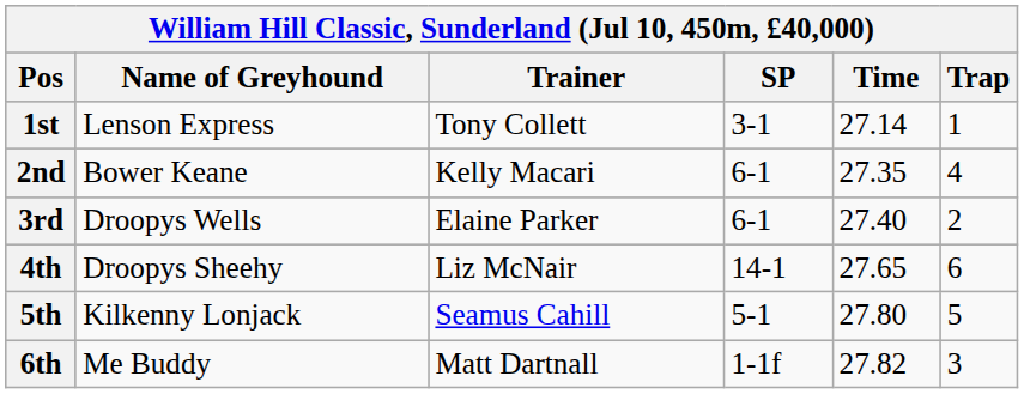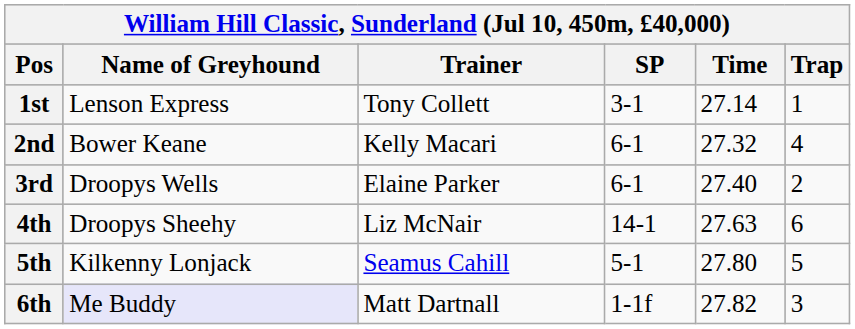2nd | Time: 27.35 -> 27.32
4th | Time: 27.65 -> 27.63
6th | Name of Greyhound: no background -> lavender background
